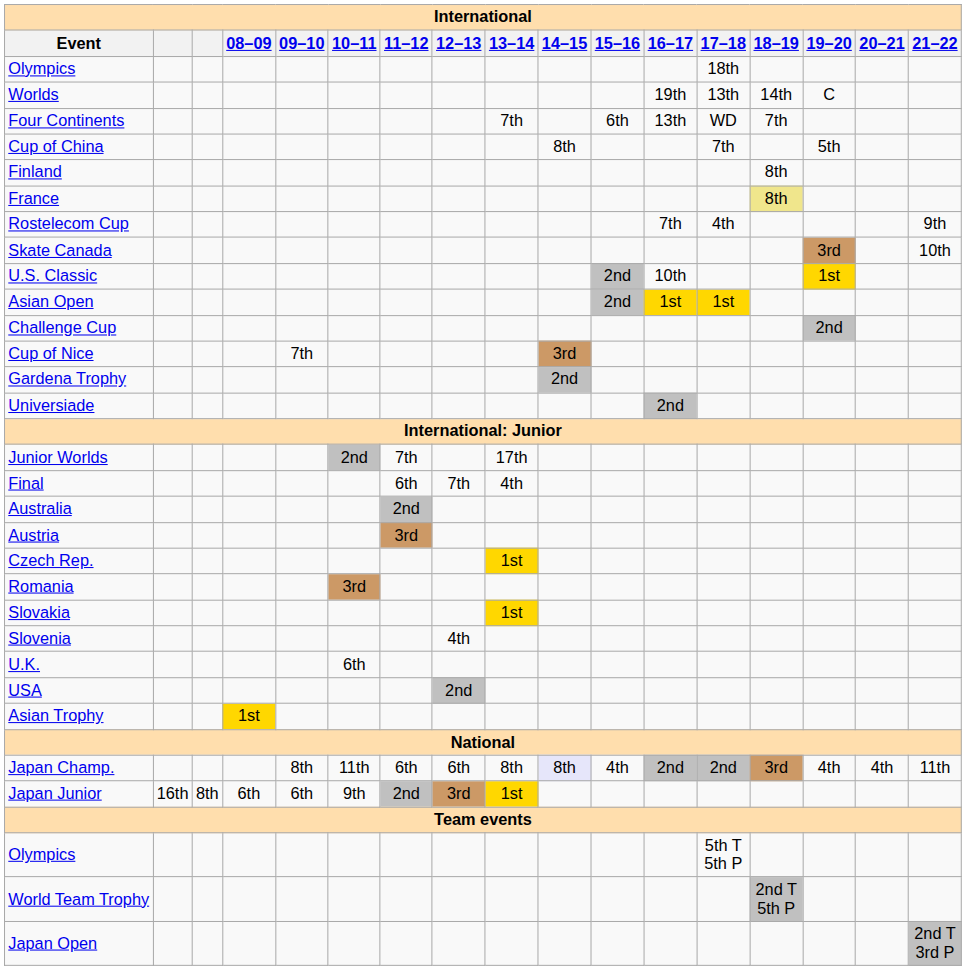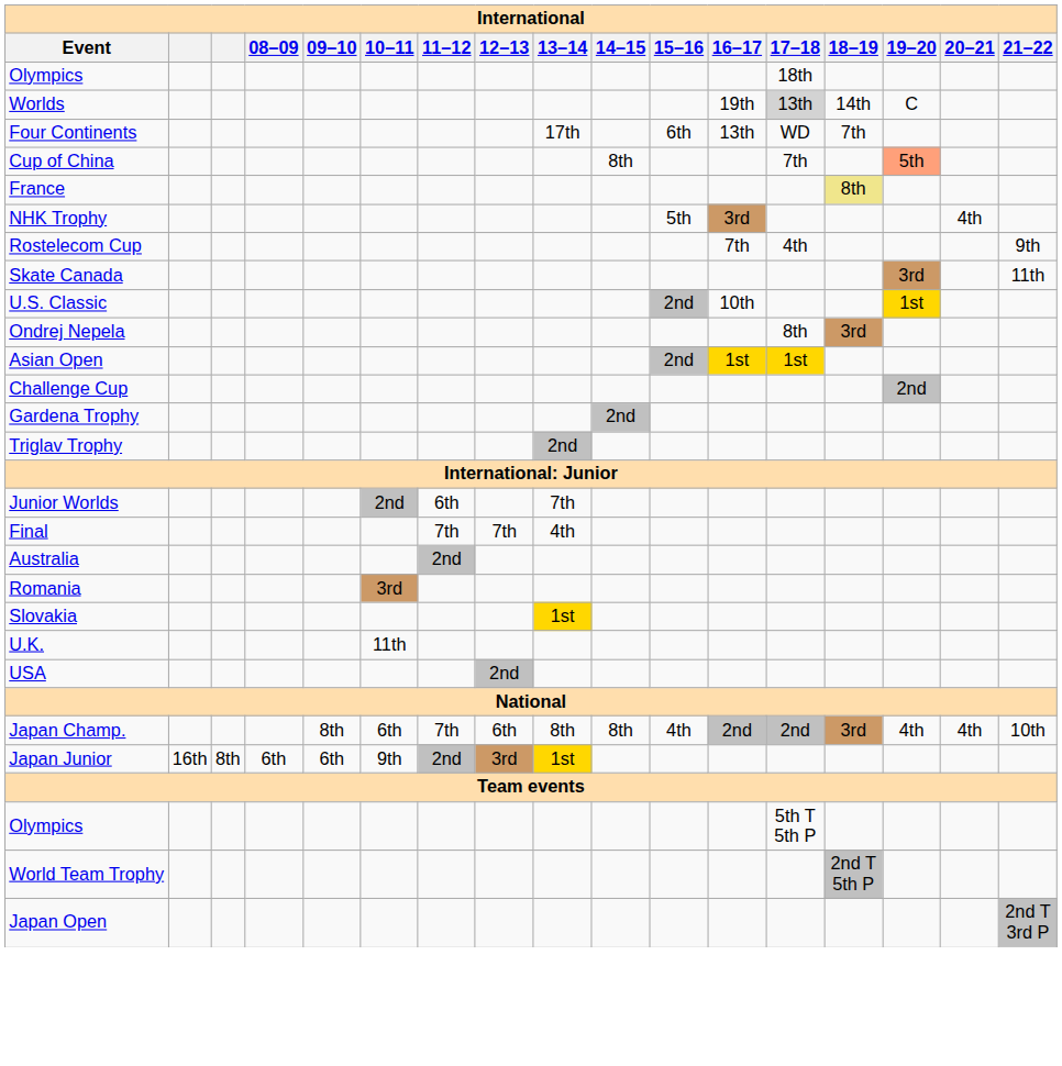Worlds | 17–18: no background -> lightgrey background
Four Continents | 13–14: 7th -> 17th
Cup of China | 19–20: no background -> lightsalmon background
- row: Finland | 8th
+ row: NHK Trophy | 5th | 3rd | 4th
Skate Canada | 21–22: 10th -> 11th
+ row: Ondrej Nepela | 8th | 3rd
- row: Cup of Nice | 7th | 3rd
+ row: Triglav Trophy | 2nd
- row: Universiade | 2nd
Junior Worlds | 11–12: 7th -> 6th
Junior Worlds | 13–14: 17th -> 7th
Final | 11–12: 6th -> 7th
- row: Austria | 3rd
- row: Czech Rep. | 1st
- row: Slovenia | 4th
U.K. | 10–11: 6th -> 11th
- row: Asian Trophy | 1st
Japan Champ. | 10–11: 11th -> 6th
Japan Champ. | 11–12: 6th -> 7th
Japan Champ. | 14–15: lavender background -> no background
Japan Champ. | 21–22: 11th -> 10th
